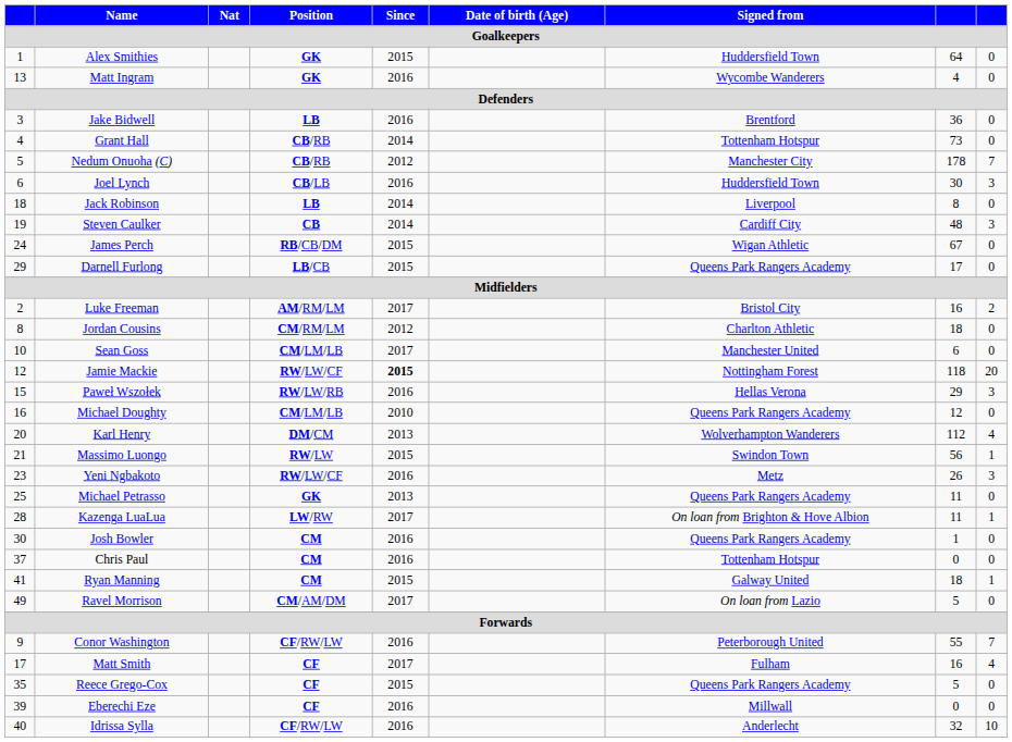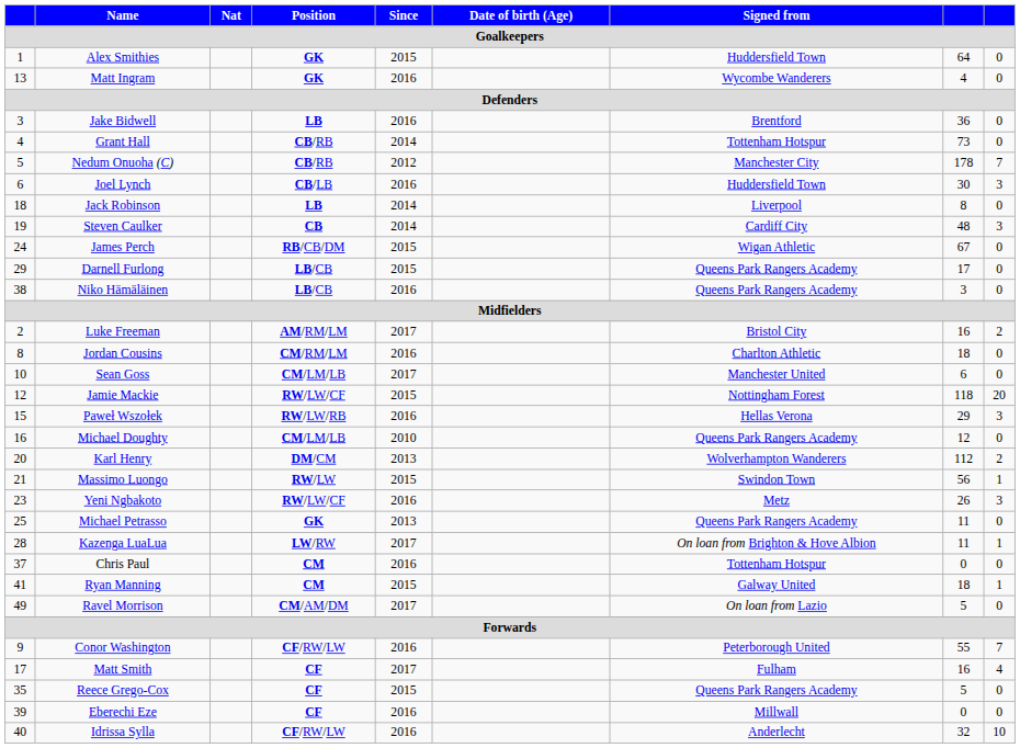+ row: 38 | Niko Hämäläinen | LB/CB | 2016 | Queens Park Rangers Academy | 3 | 0
Jordan Cousins | Since: 2012 -> 2016
Jamie Mackie | Since: bold -> normal
Karl Henry | column 9: 4 -> 2
- row: 30 | Josh Bowler | CM | 2016 | Queens Park Rangers Academy | 1 | 0
